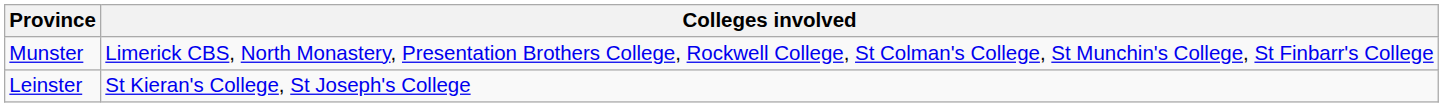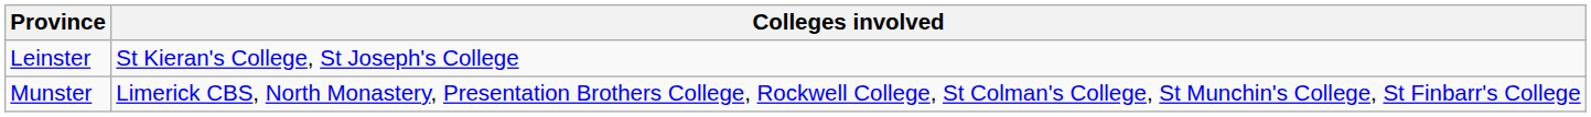rows swapped: Leinster <-> Munster
